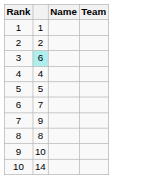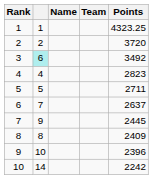+ column: Points | 4323.25 | 3720 | 3492 | 2823 | 2711 | 2637 | 2445 | 2409 | 2396 | 2242
